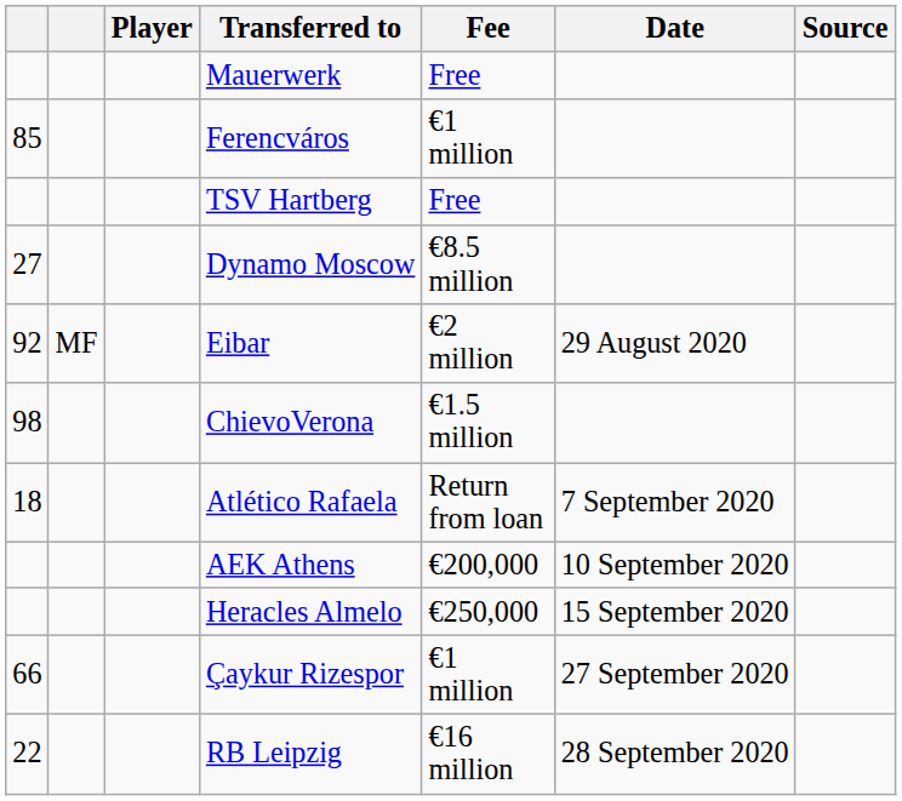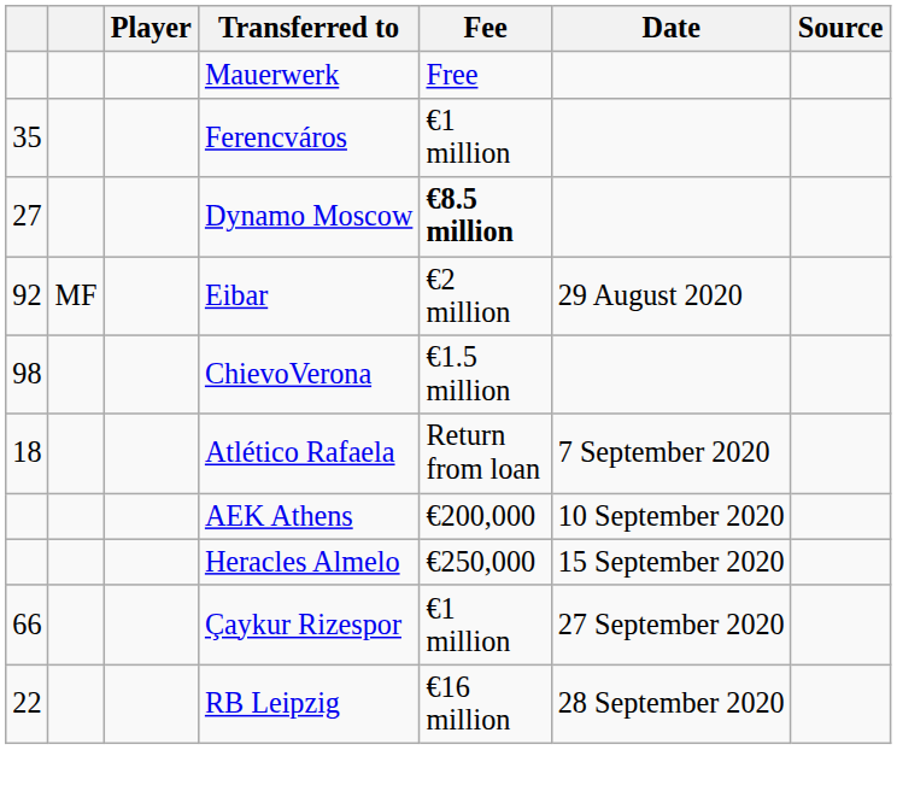Ferencváros | column 1: 85 -> 35
- row: TSV Hartberg | Free
Dynamo Moscow | Fee: normal -> bold
